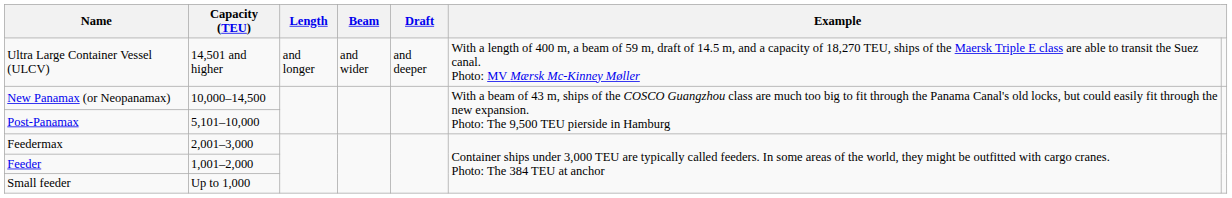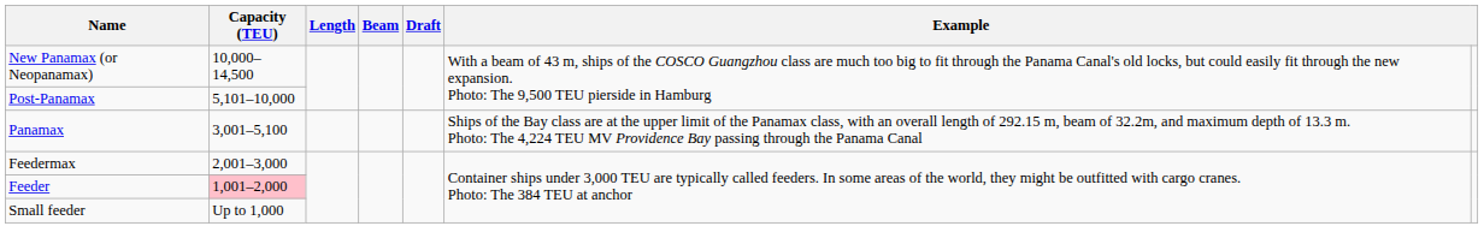- row: Ultra Large Container Vessel (ULCV) | 14,501 and higher | and longer | and wider | and deeper | With a length of 400 m, a beam of 59 m, draft of 14.5 m, and a capacity of 18,270 TEU, ships of the Maersk Triple E class are able to transit the Suez canal. Photo: MV Mærsk Mc-Kinney Møller
+ row: Panamax | 3,001–5,100 | Ships of the Bay class are at the upper limit of the Panamax class, with an overall length of 292.15 m, beam of 32.2m, and maximum depth of 13.3 m. Photo: The 4,224 TEU MV Providence Bay passing through the Panama Canal
Feeder | Capacity (TEU): no background -> pink background
